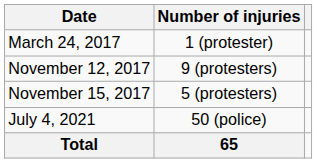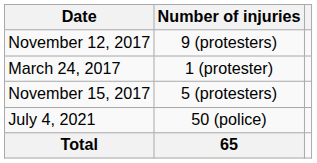rows swapped: March 24, 2017 <-> November 12, 2017
